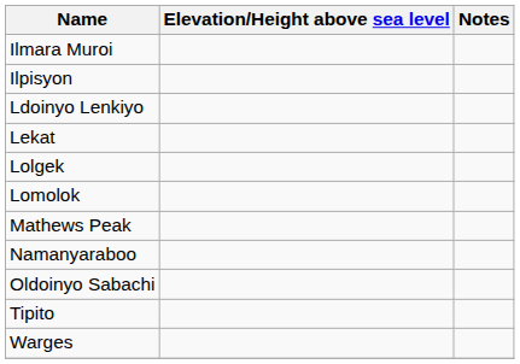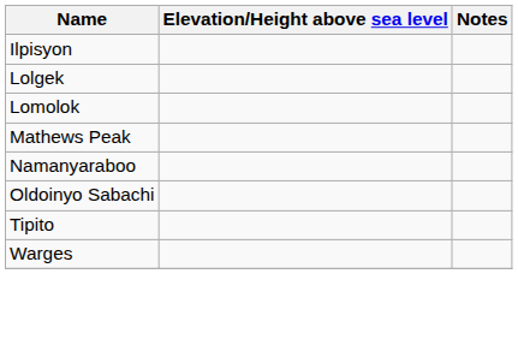- row: Ilmara Muroi
- row: Ldoinyo Lenkiyo
- row: Lekat
